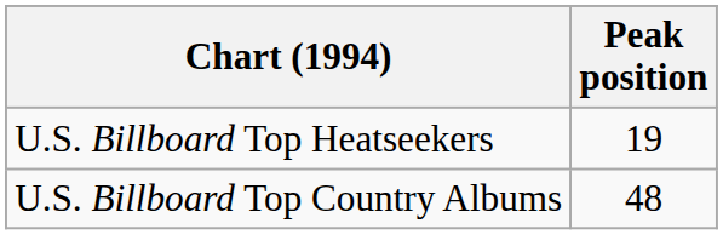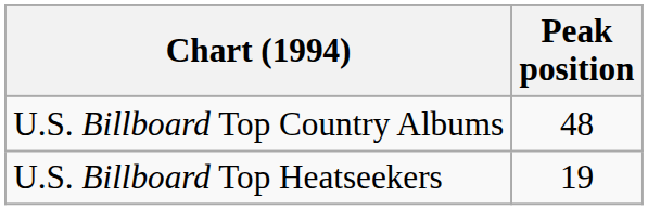rows swapped: U.S. Billboard Top Country Albums <-> U.S. Billboard Top Heatseekers
